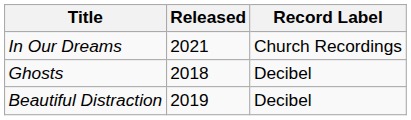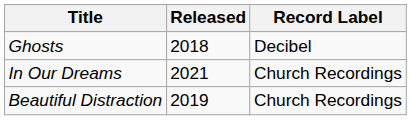rows swapped: Ghosts <-> In Our Dreams
Beautiful Distraction | Record Label: Decibel -> Church Recordings
